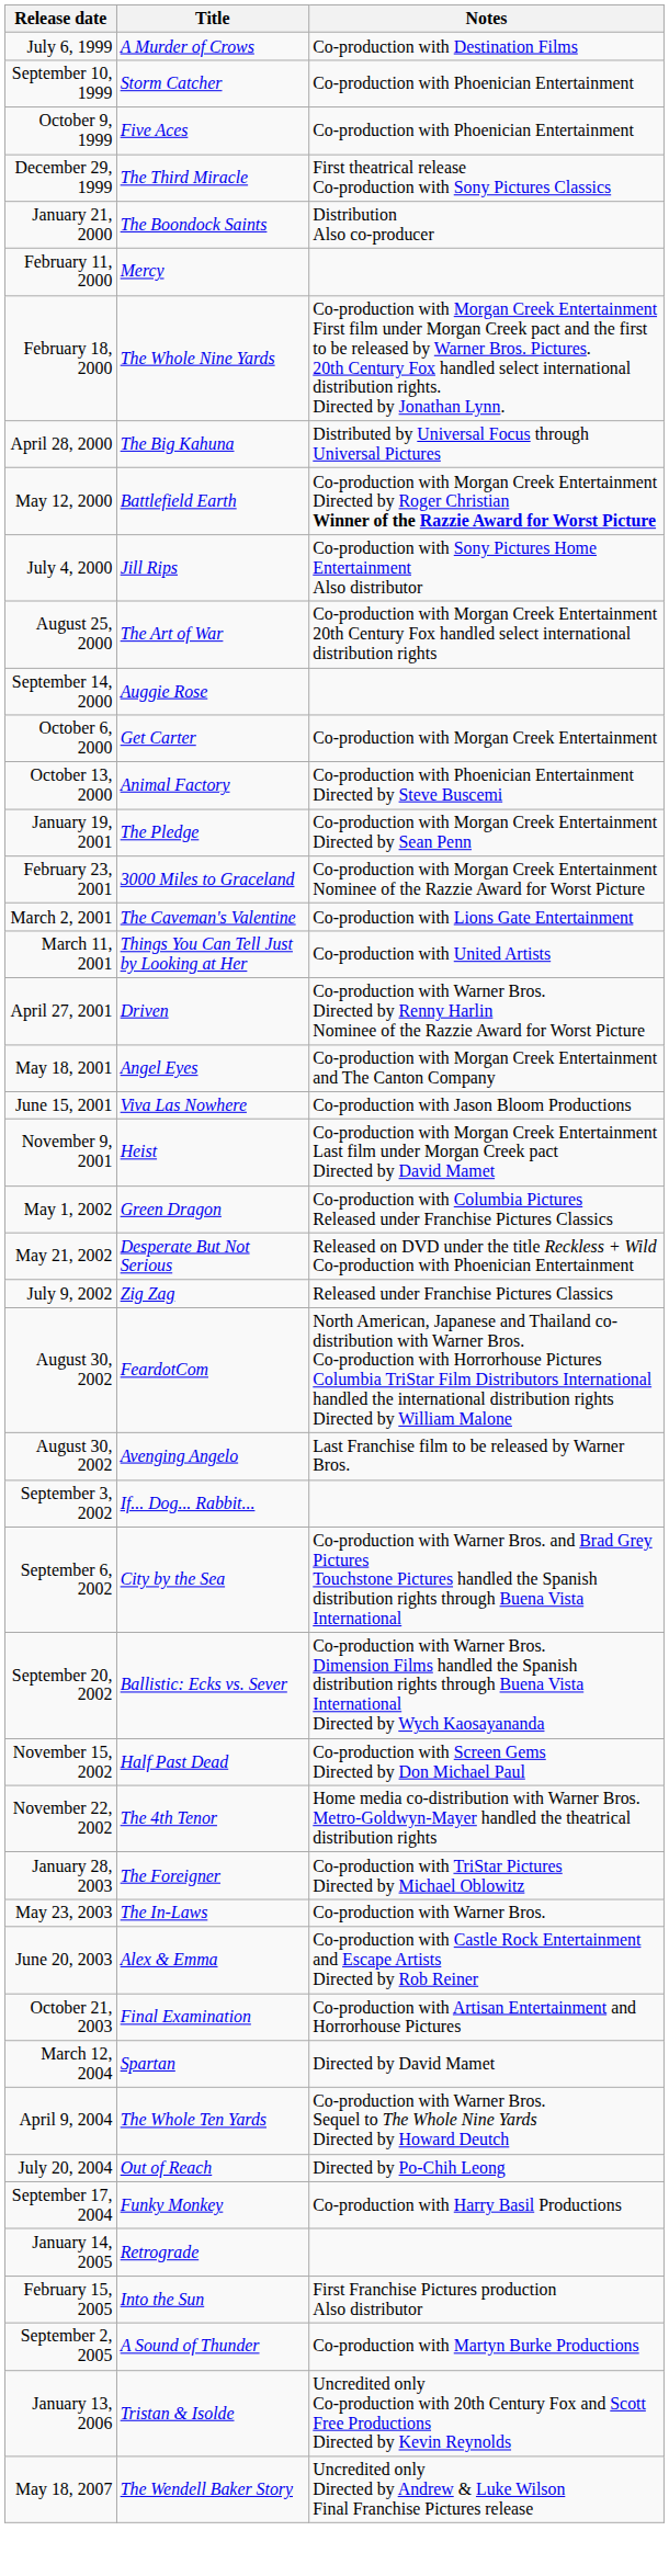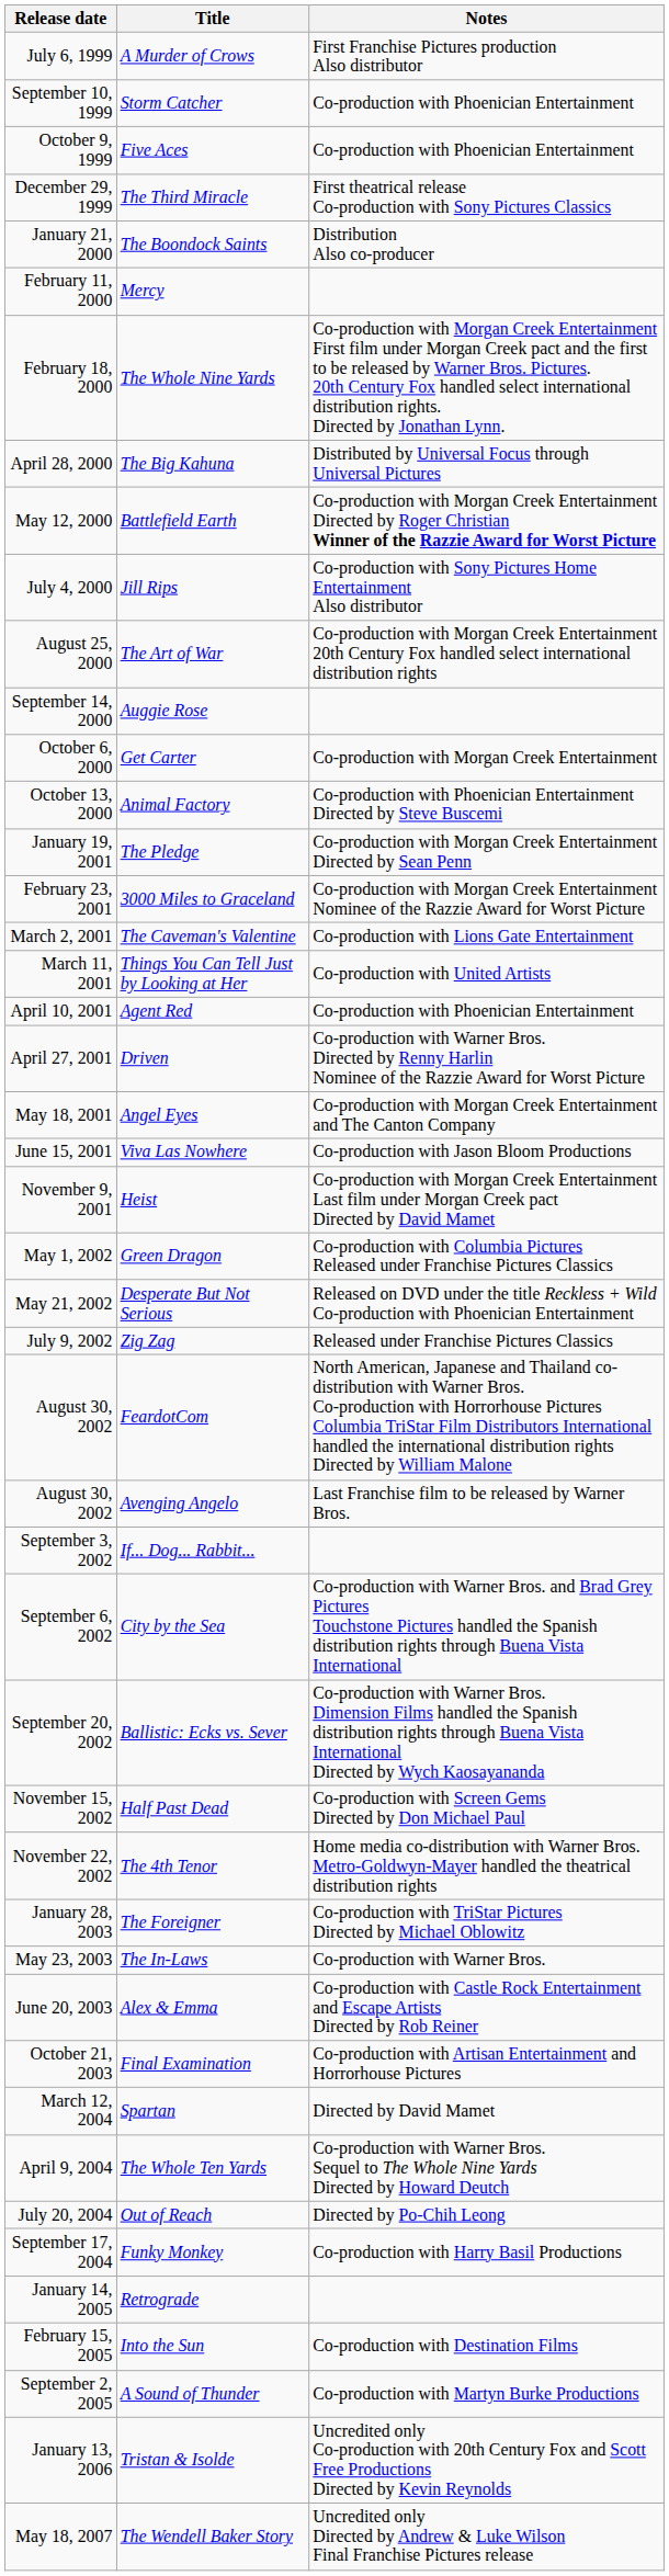A Murder of Crows | Notes: Co-production with Destination Films -> First Franchise Pictures production Also distributor
+ row: April 10, 2001 | Agent Red | Co-production with Phoenician Entertainment
Into the Sun | Notes: First Franchise Pictures production Also distributor -> Co-production with Destination Films
